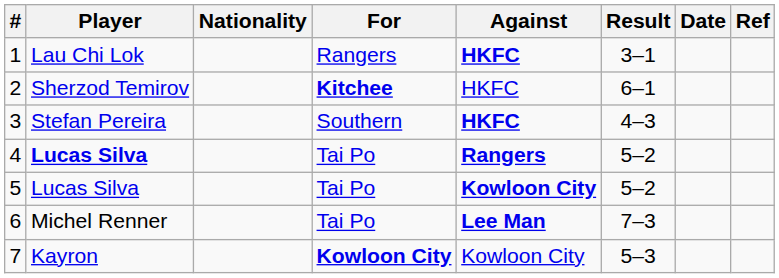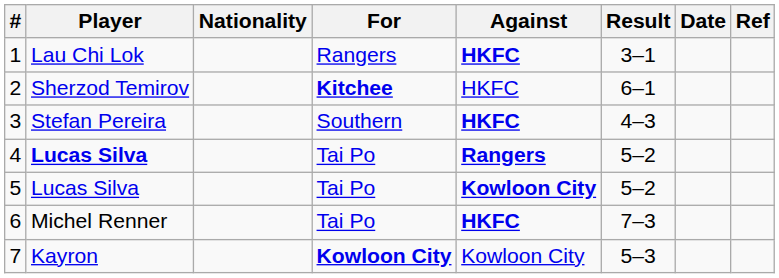6 | Against: Lee Man -> HKFC
